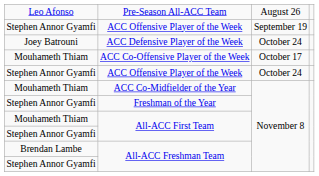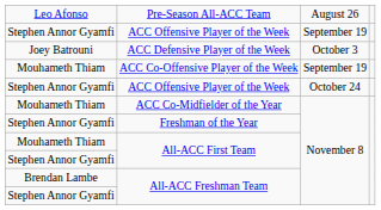ACC Defensive Player of the Week | column 3: October 24 -> October 3
ACC Co-Offensive Player of the Week | column 3: October 17 -> September 19
